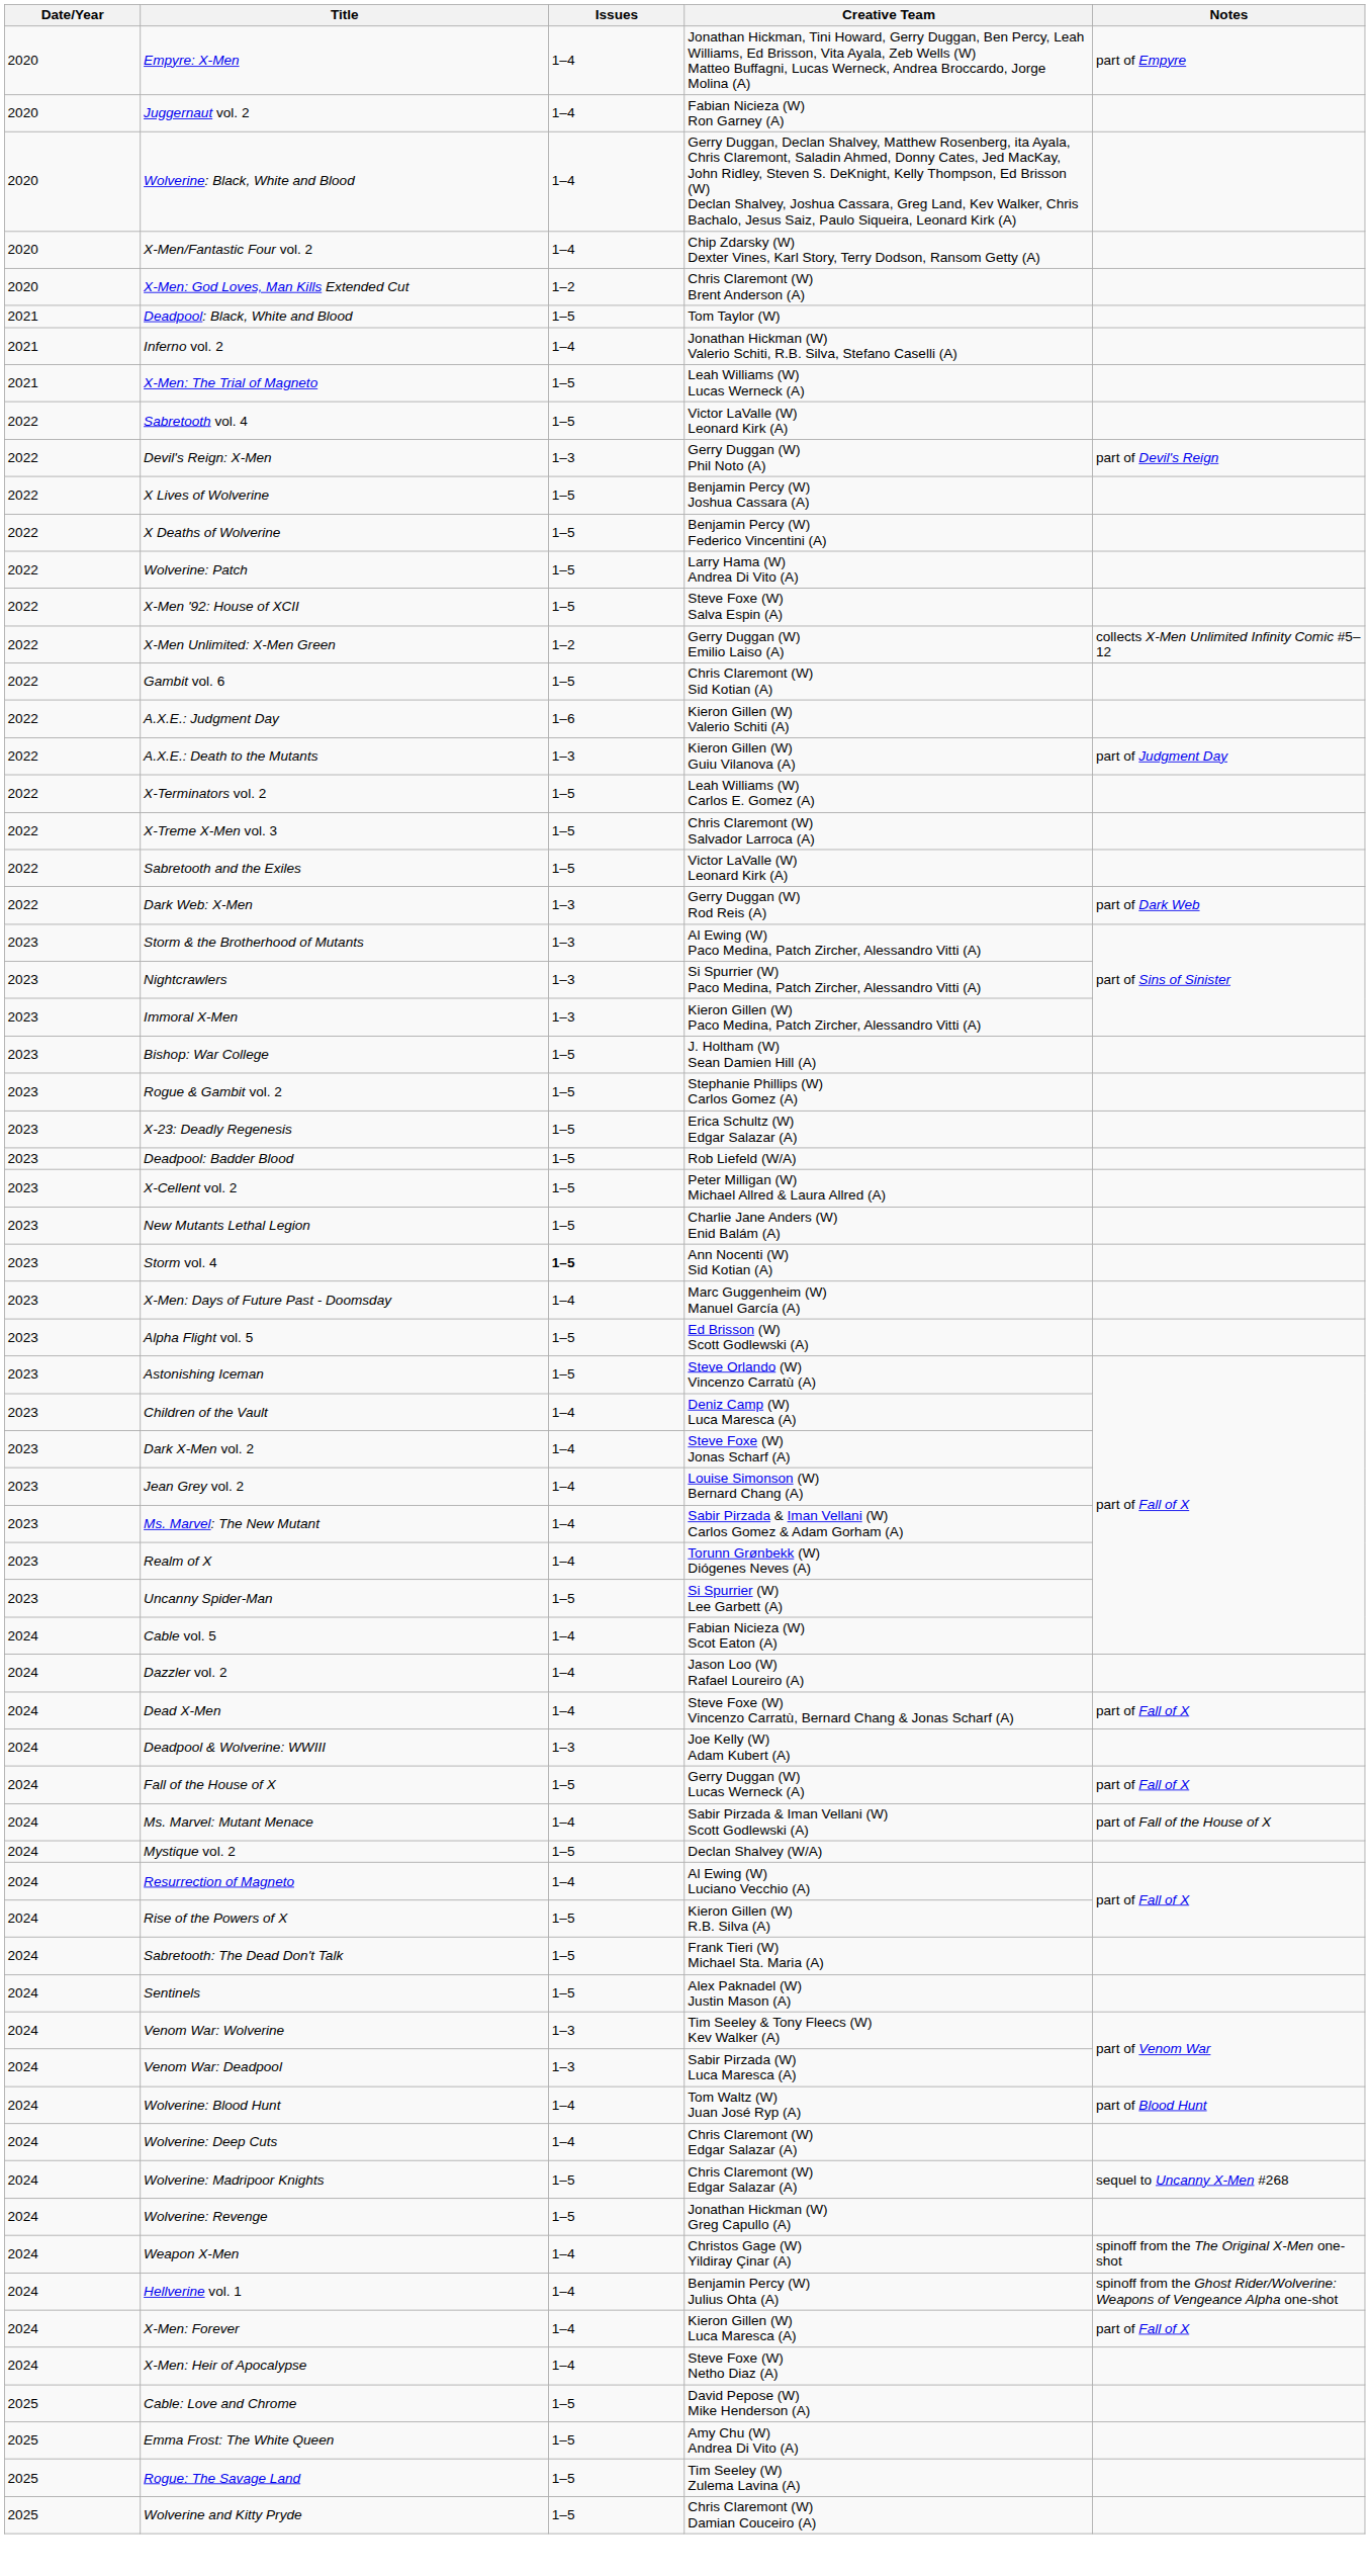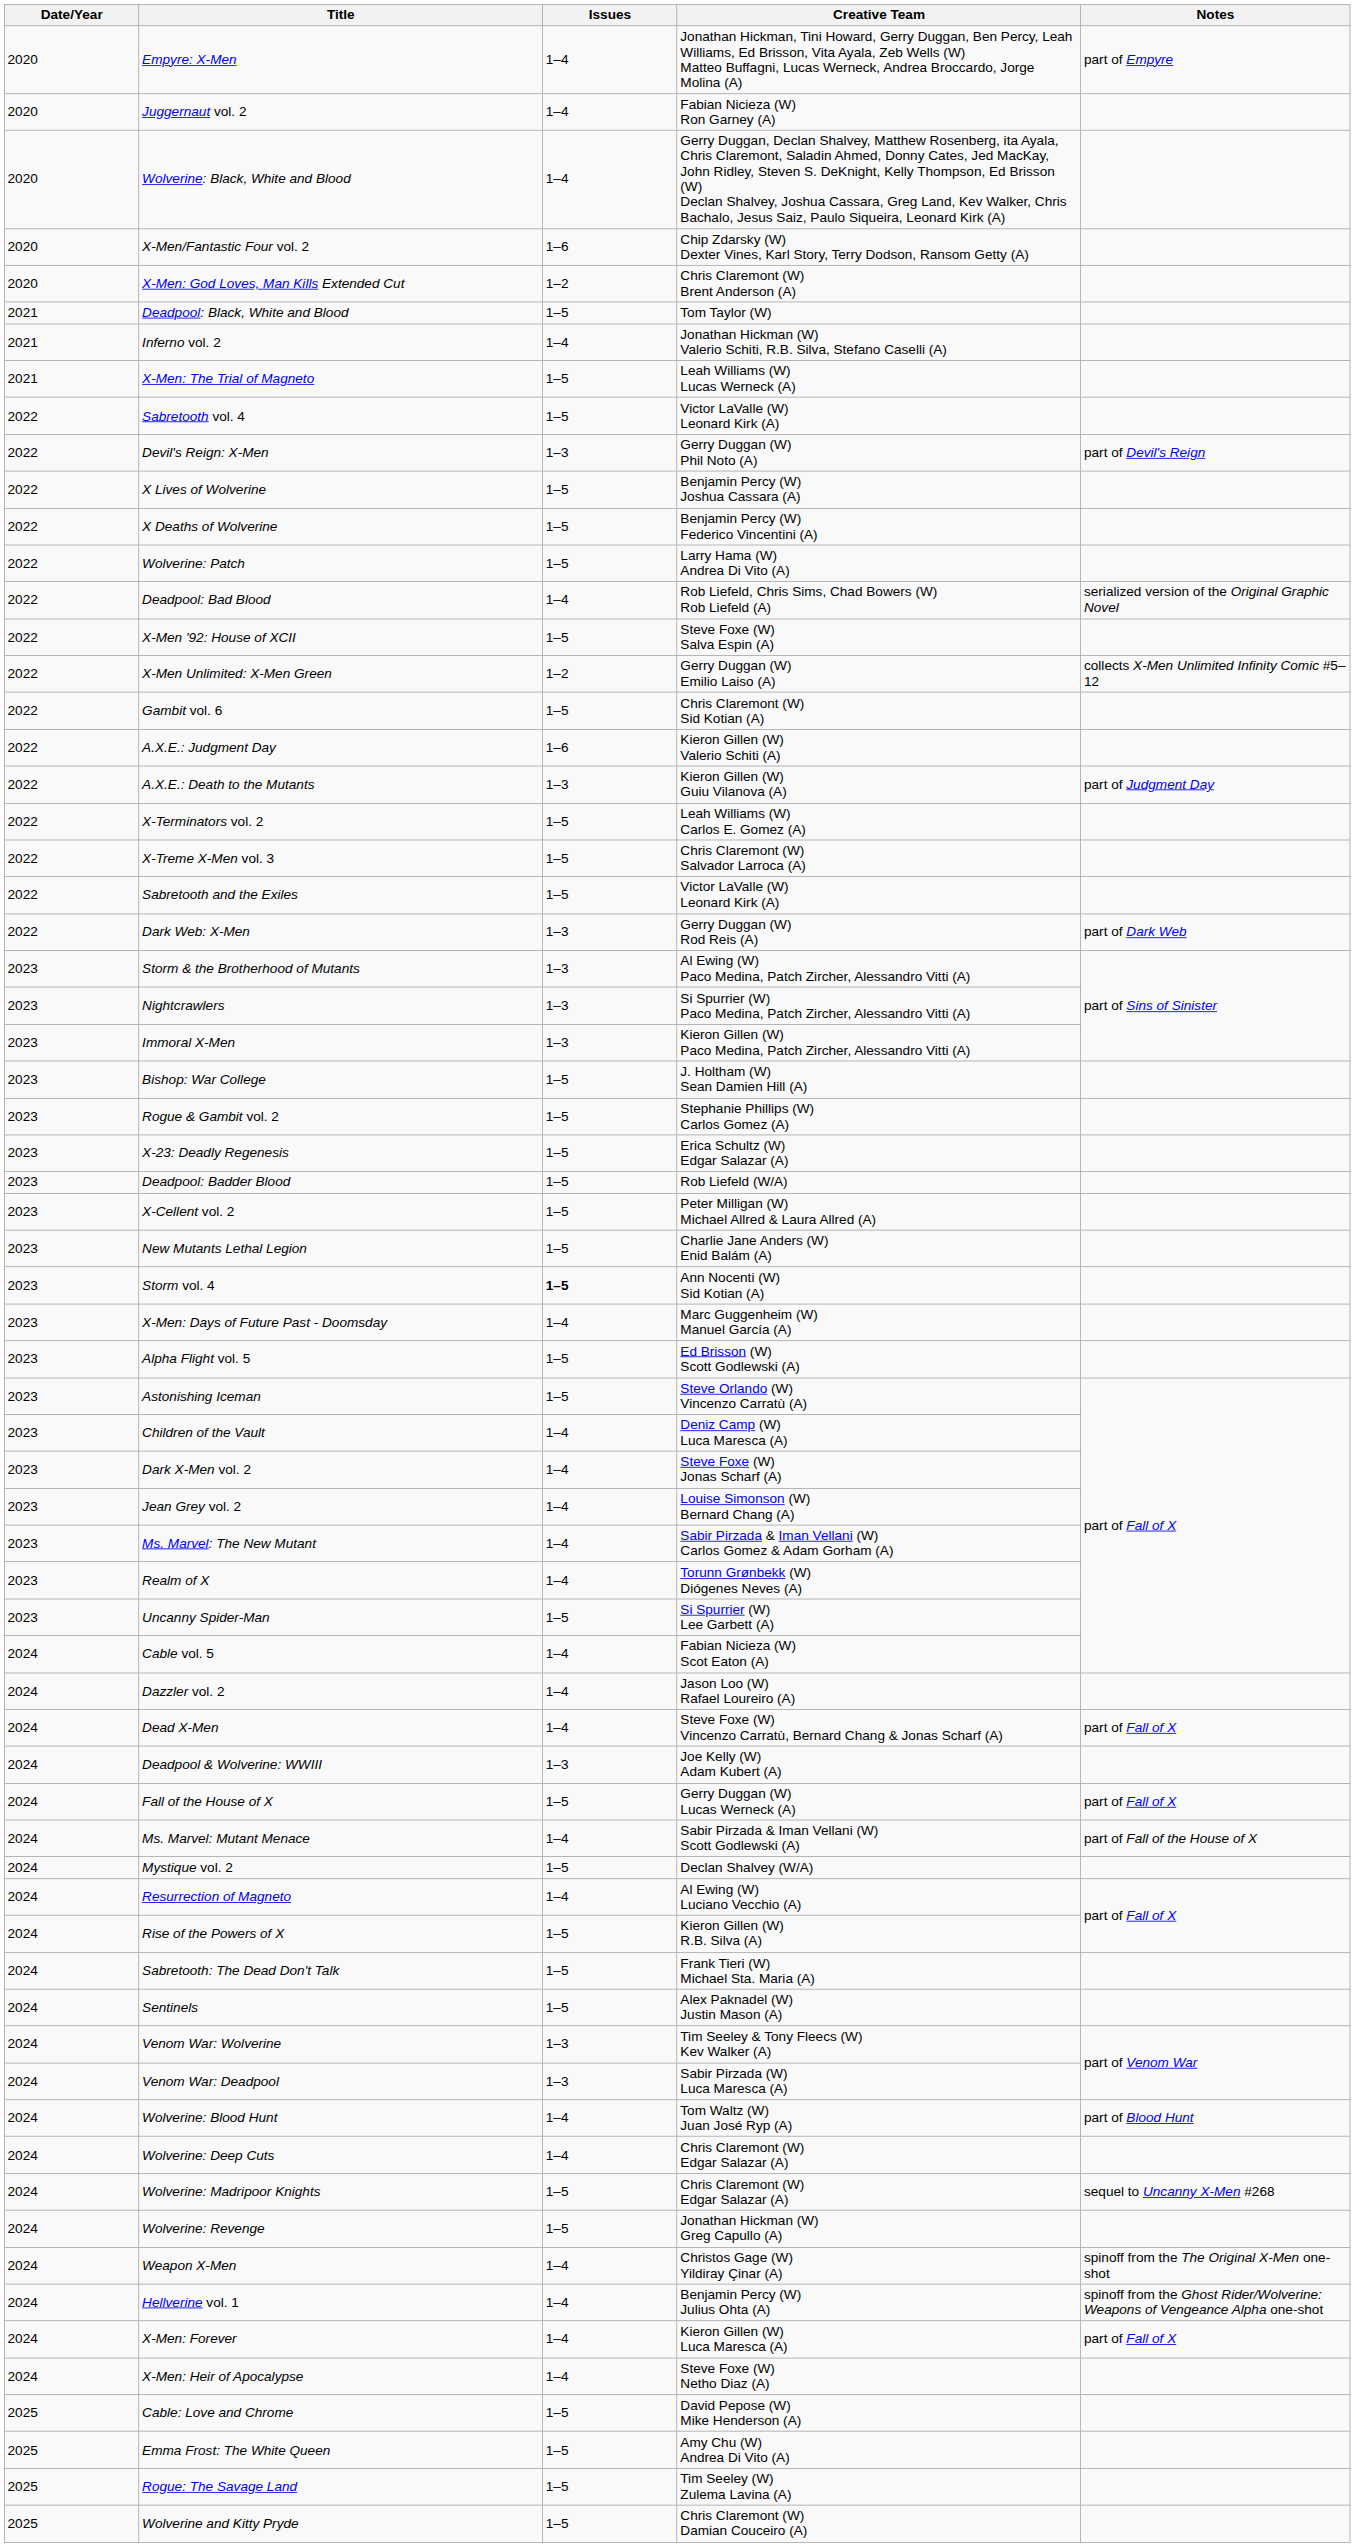X-Men/Fantastic Four vol. 2 | Issues: 1–4 -> 1–6
+ row: 2022 | Deadpool: Bad Blood | 1–4 | Rob Liefeld, Chris Sims, Chad Bowers (W) Rob Liefeld (A) | serialized version of the Original Graphic Novel
